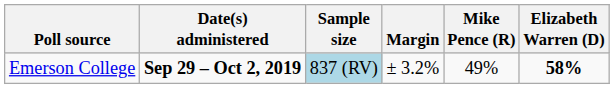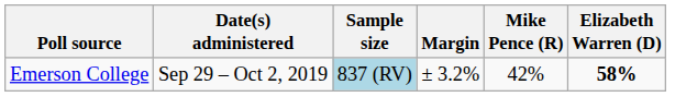Emerson College | Date(s) administered: bold -> normal
Emerson College | Mike Pence (R): 49% -> 42%
